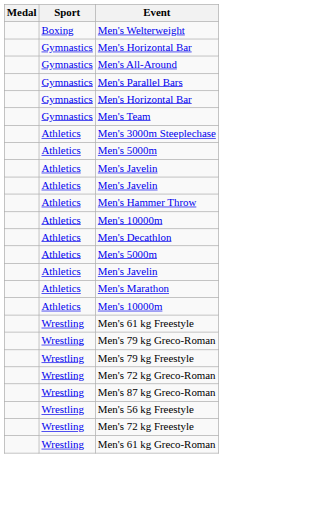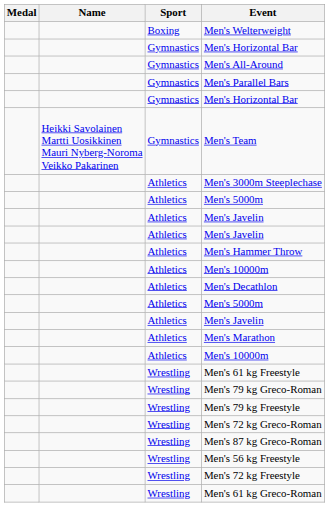+ column: Name | Heikki Savolainen Martti Uosikkinen Mauri Nyberg-Noroma Veikko Pakarinen
